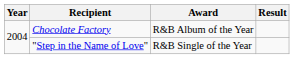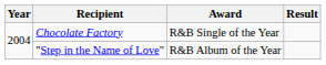Chocolate Factory | Award: R&B Album of the Year -> R&B Single of the Year
"Step in the Name of Love" | Award: R&B Single of the Year -> R&B Album of the Year
